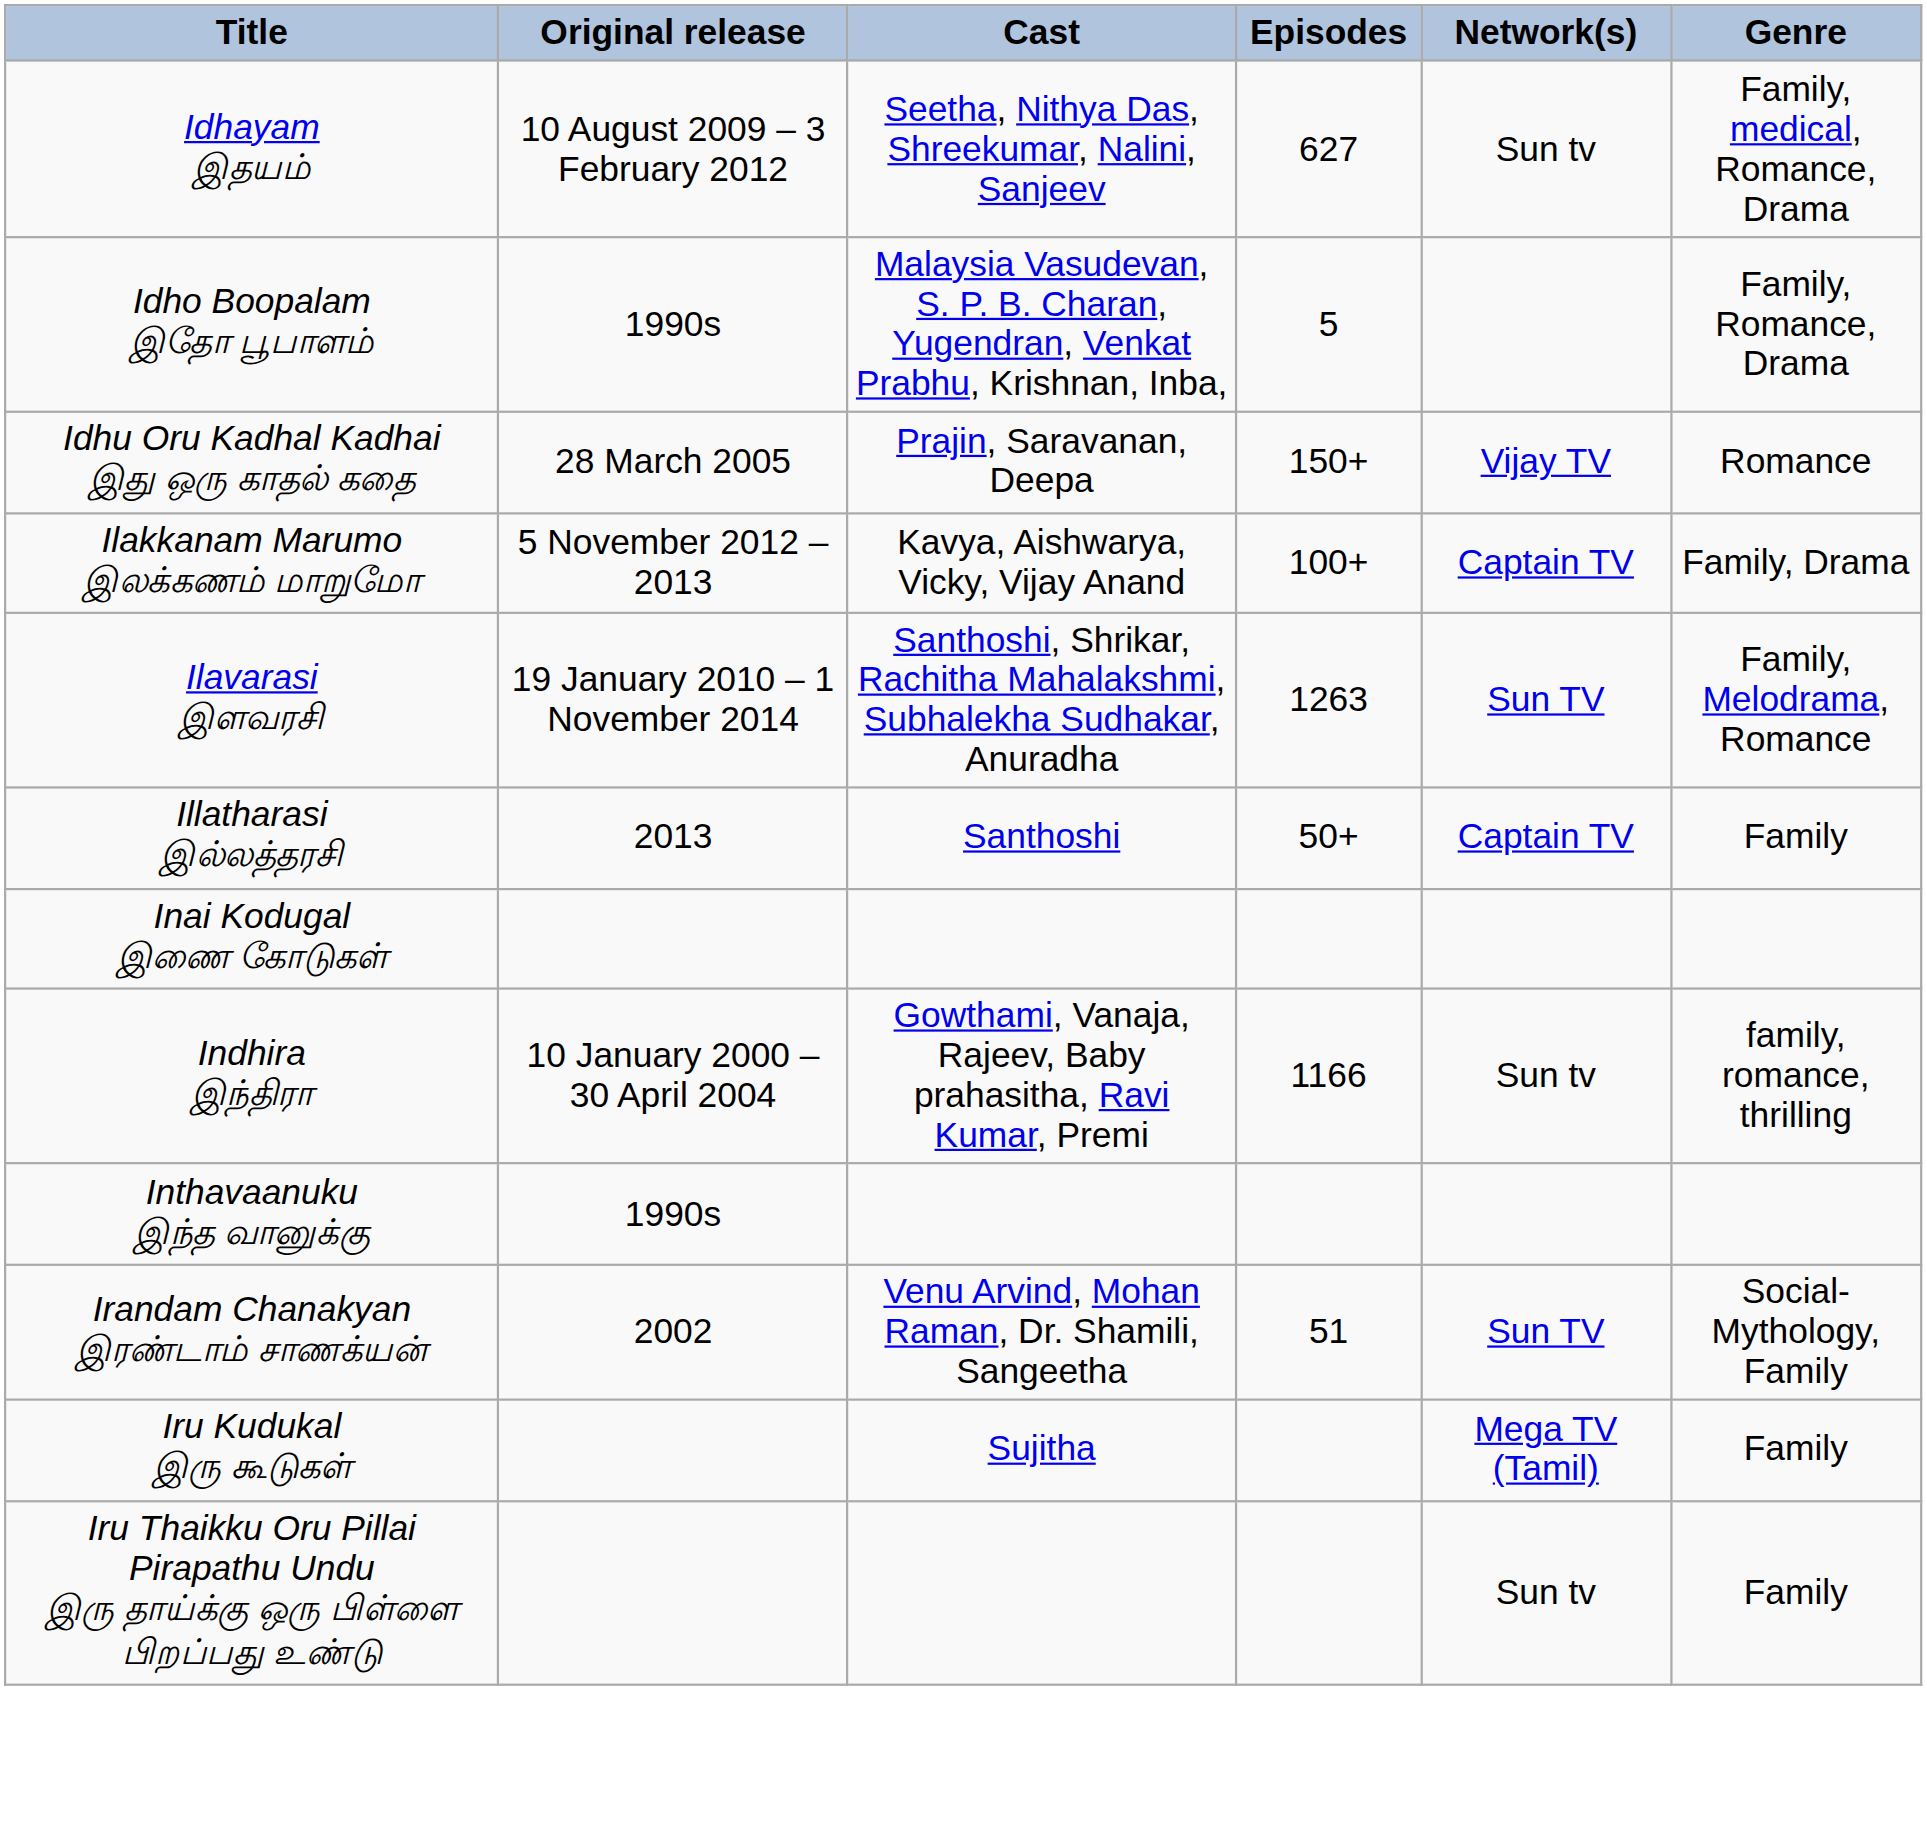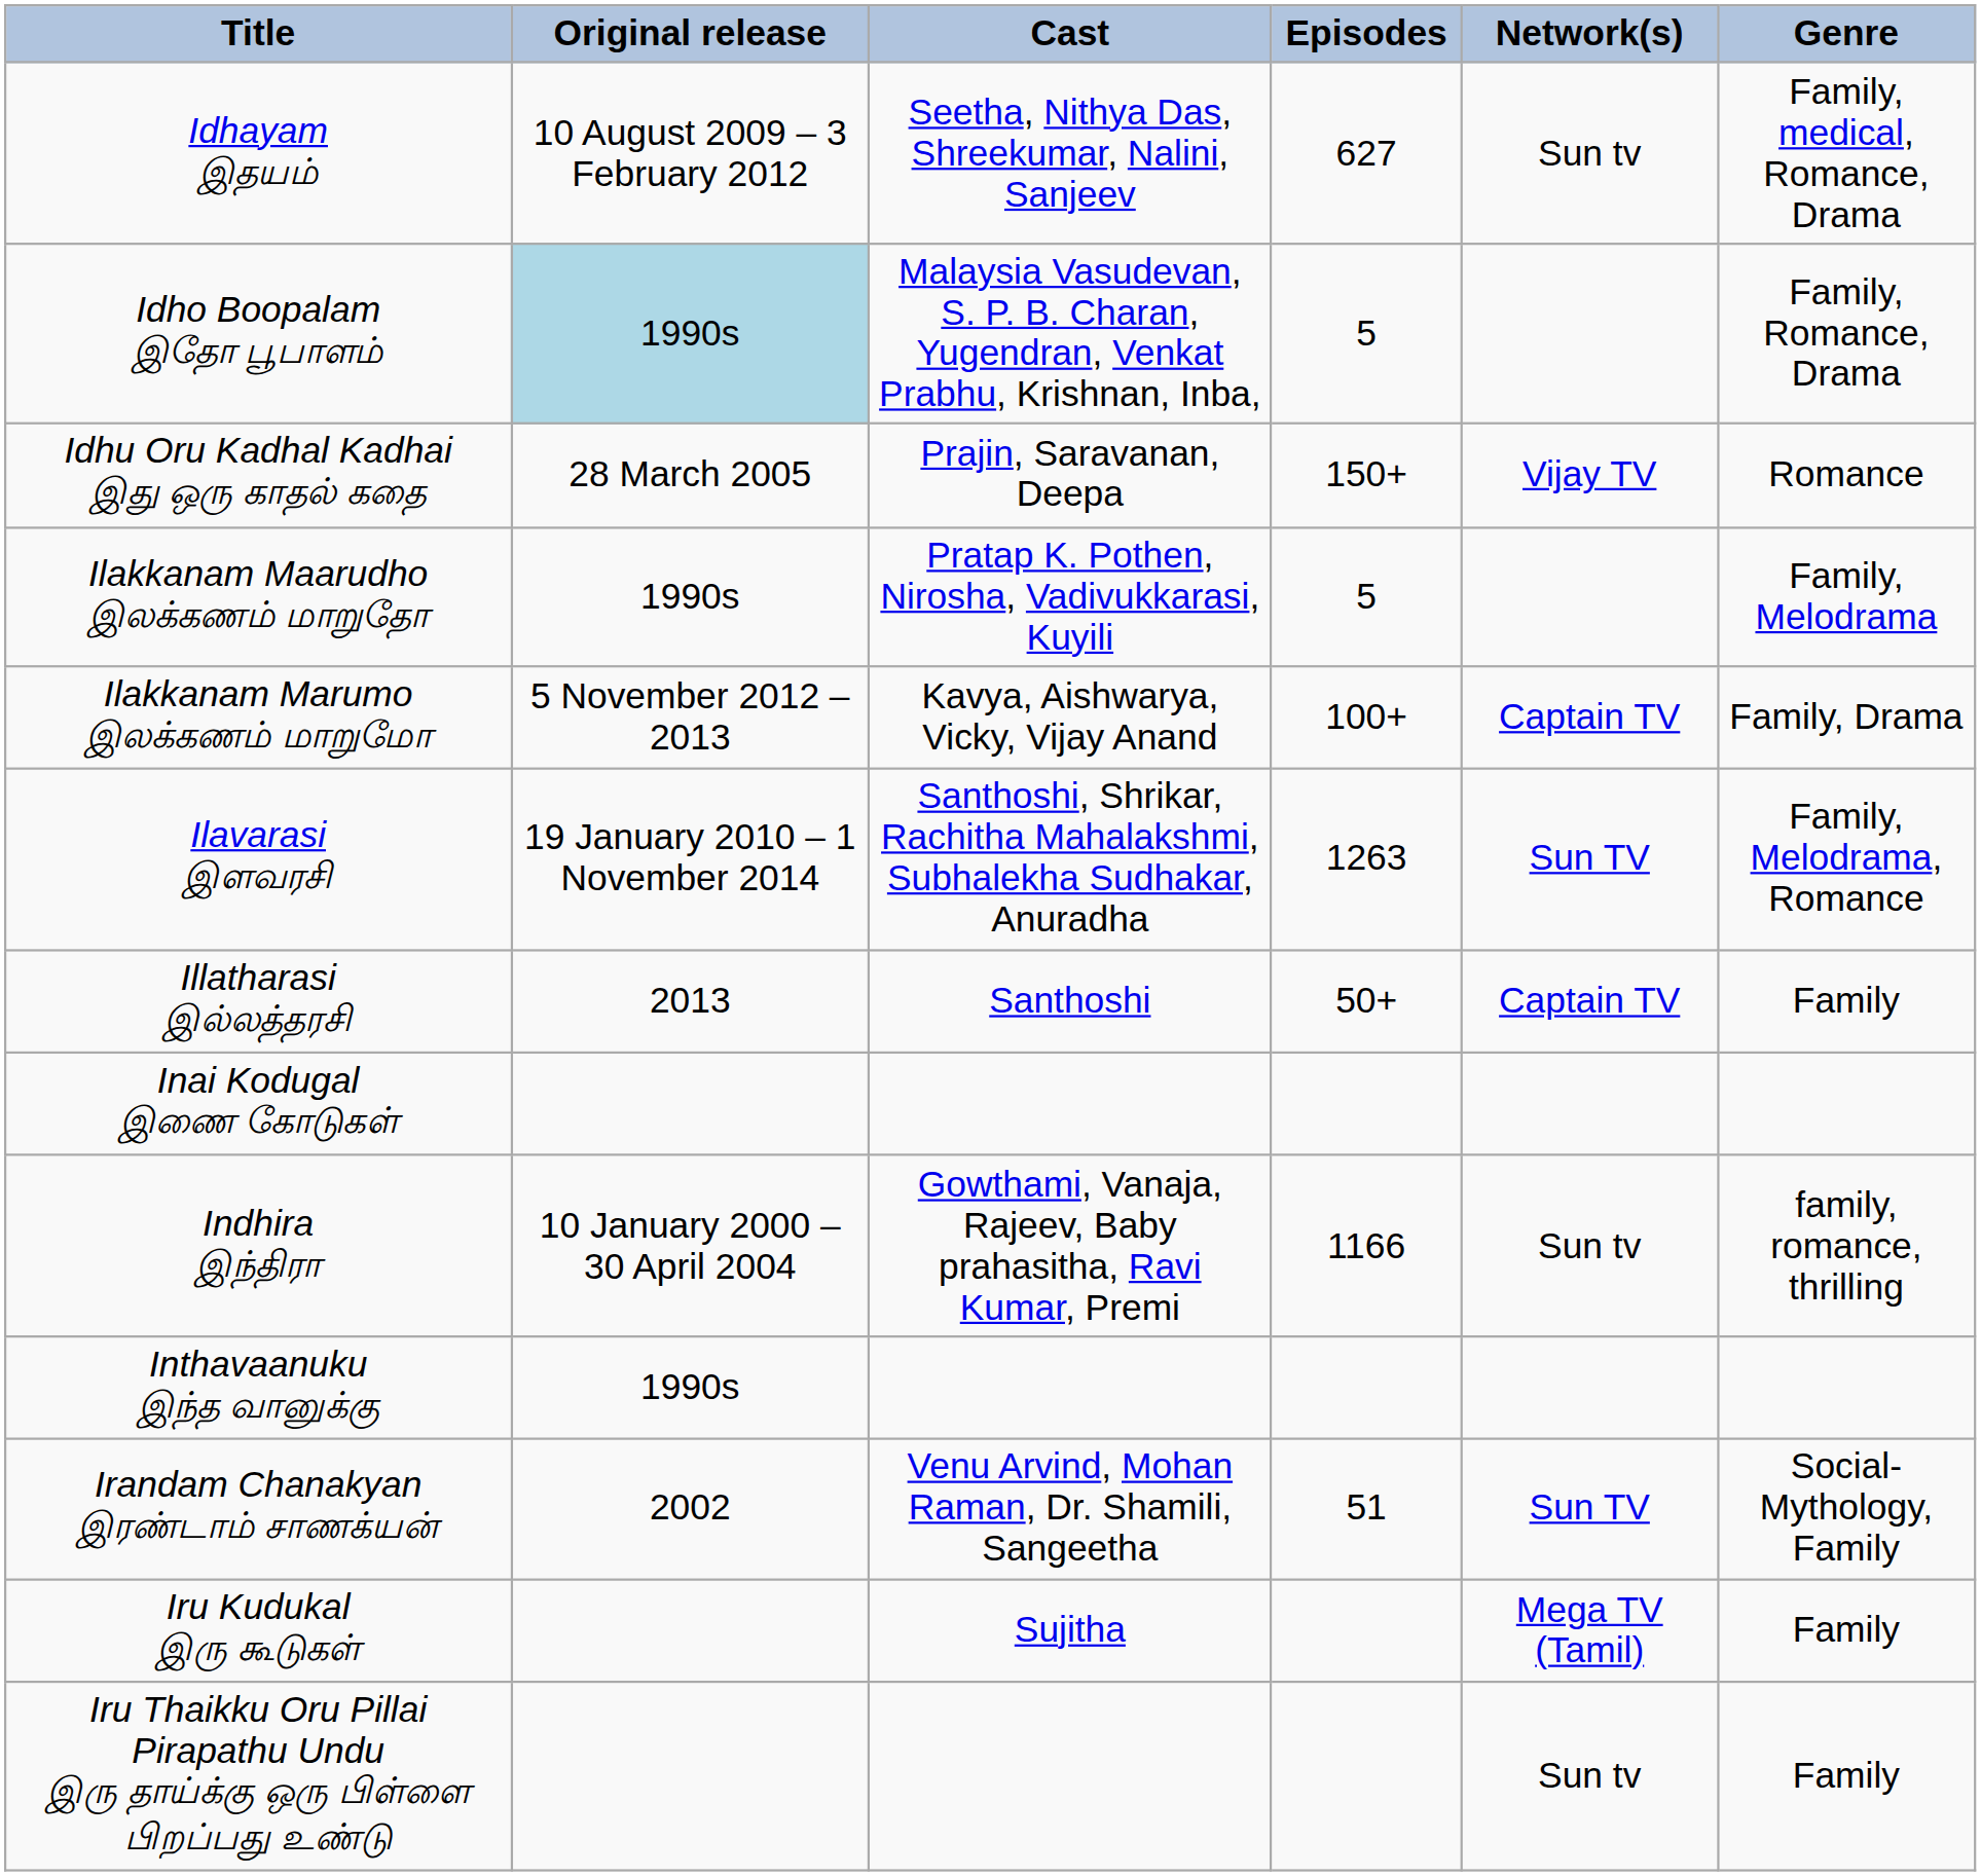Idho Boopalam இதோ பூபாளம் | Original release: no background -> lightblue background
+ row: Ilakkanam Maarudho இலக்கணம் மாறுதோ | 1990s | Pratap K. Pothen, Nirosha, Vadivukkarasi, Kuyili | 5 | Family, Melodrama
